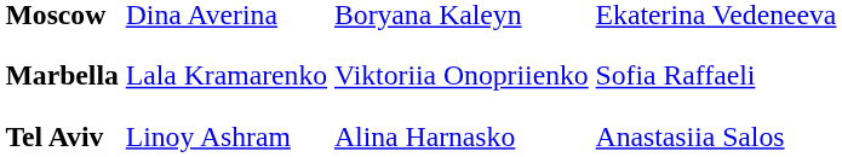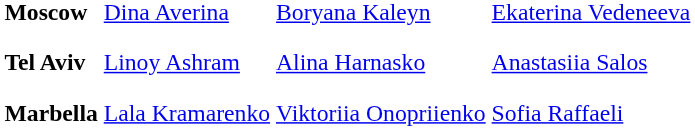rows swapped: Tel Aviv <-> Marbella
